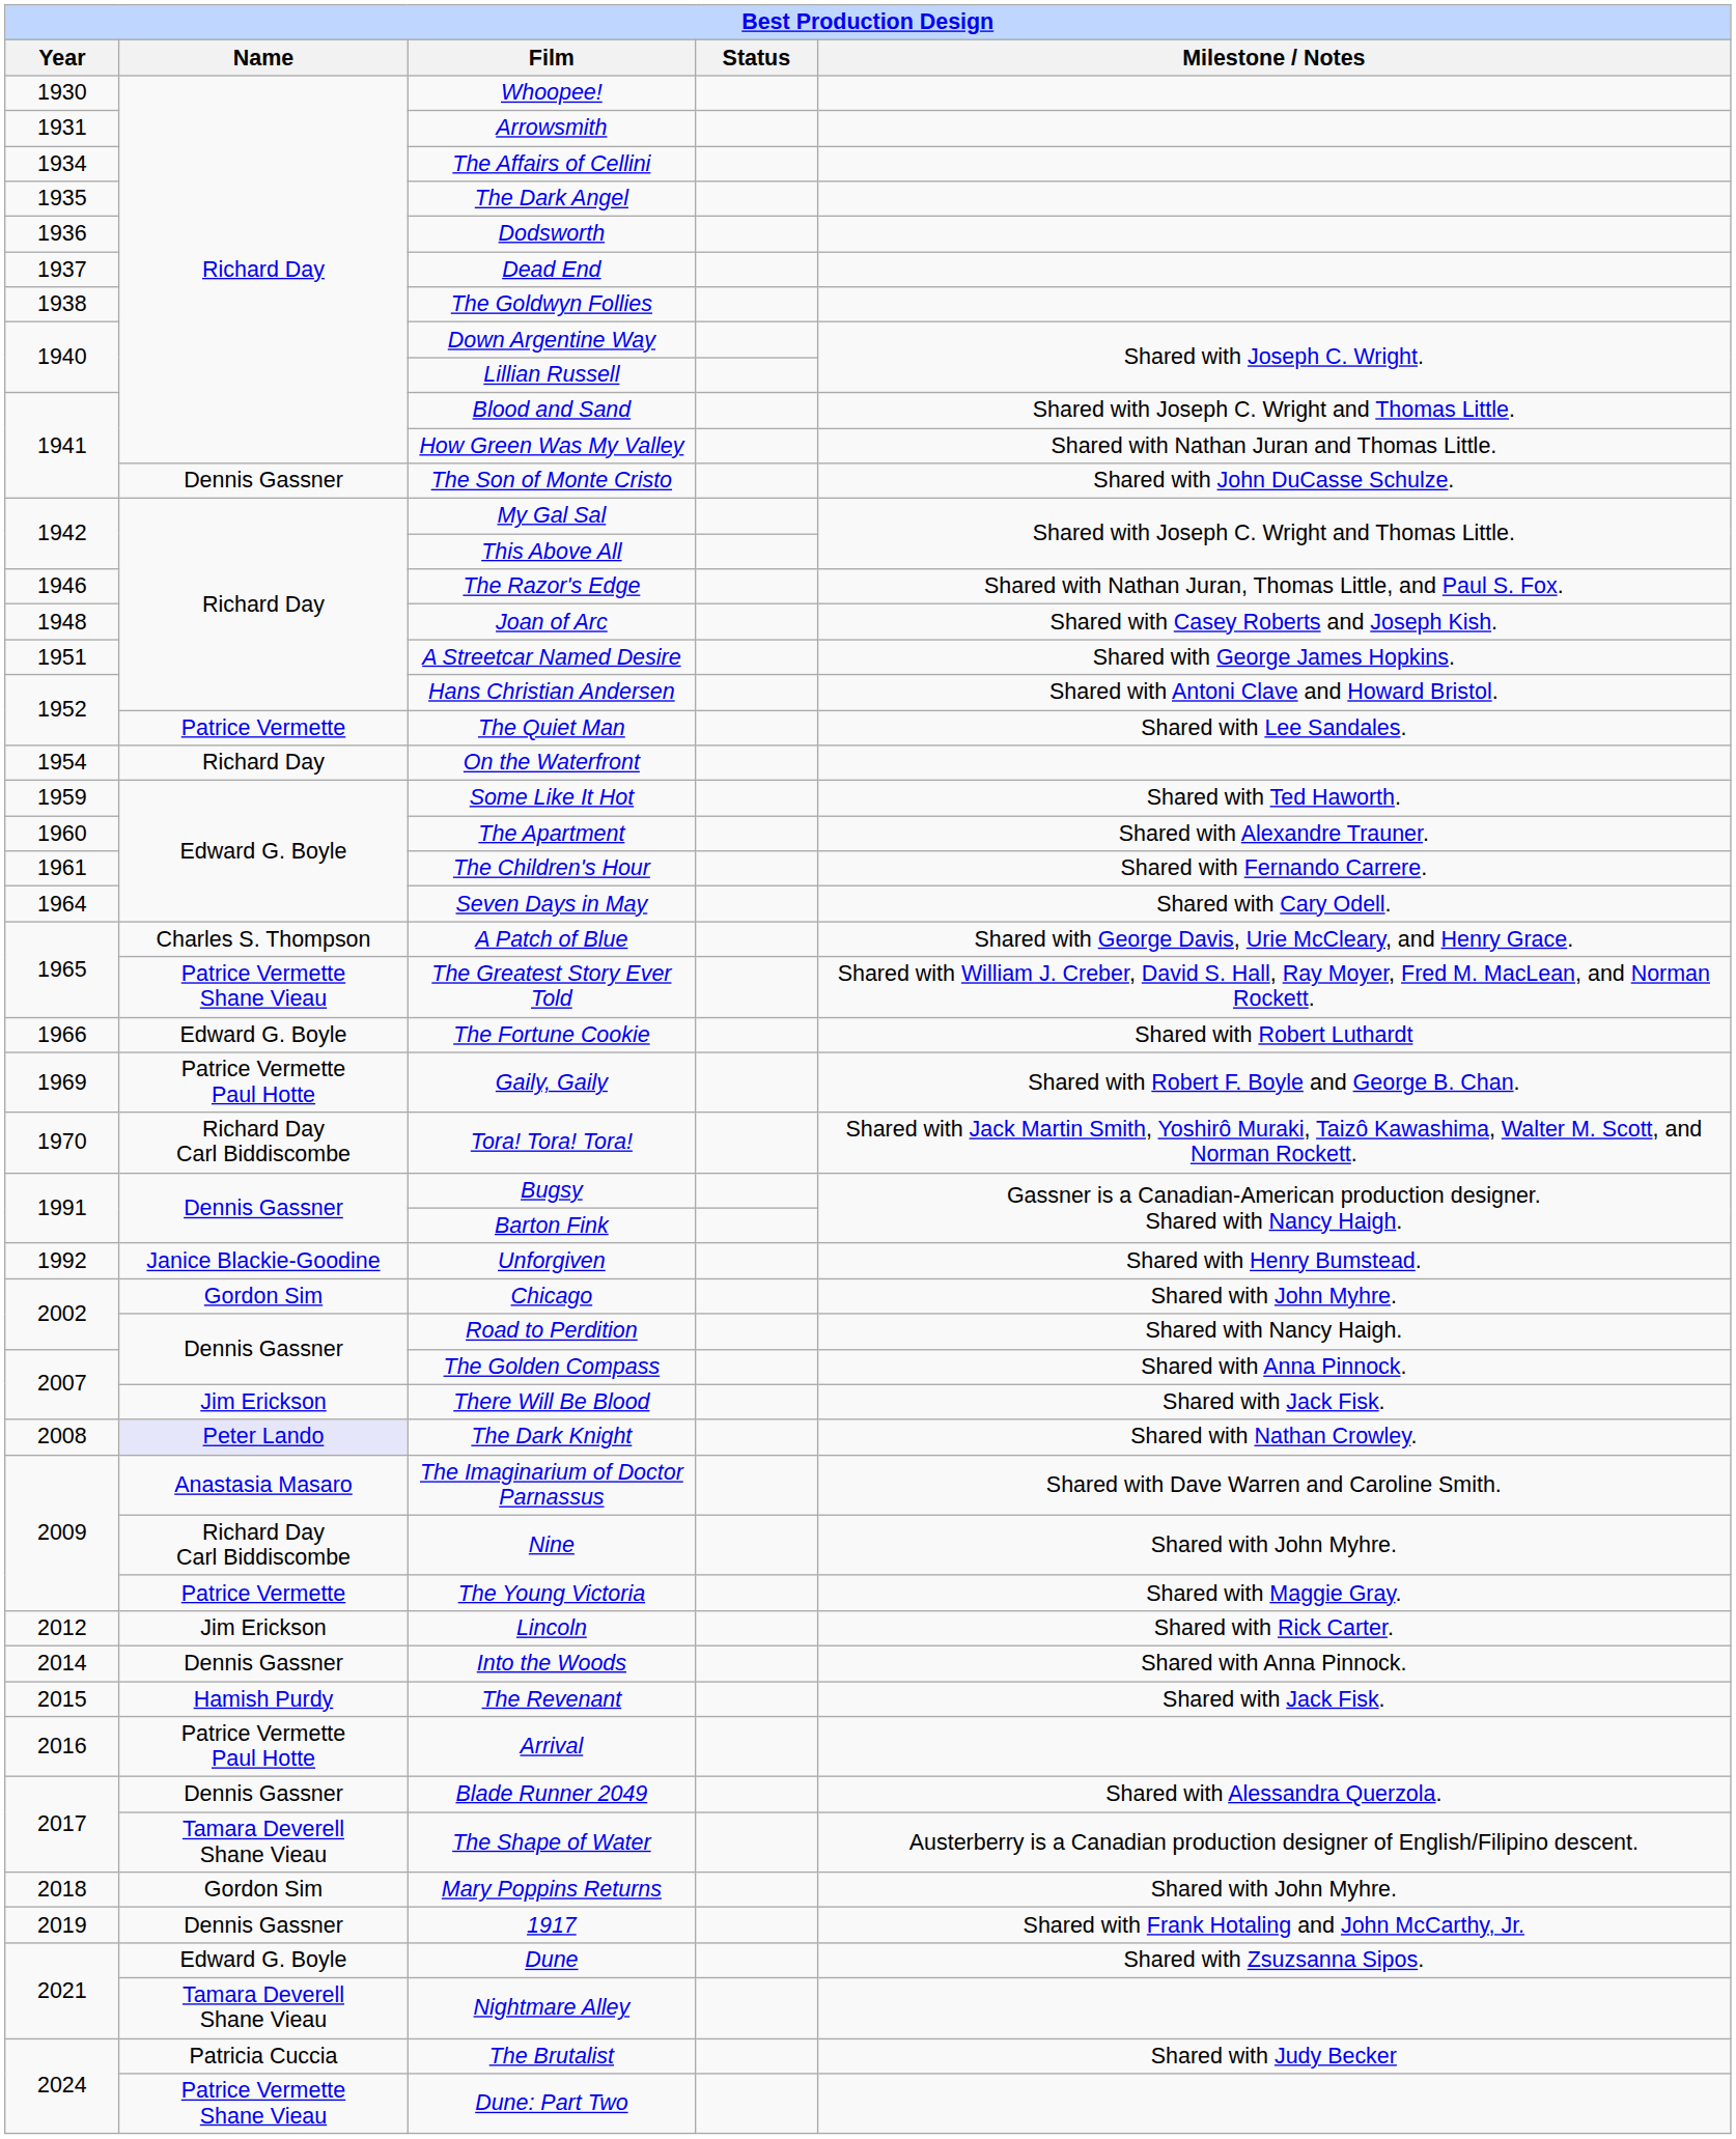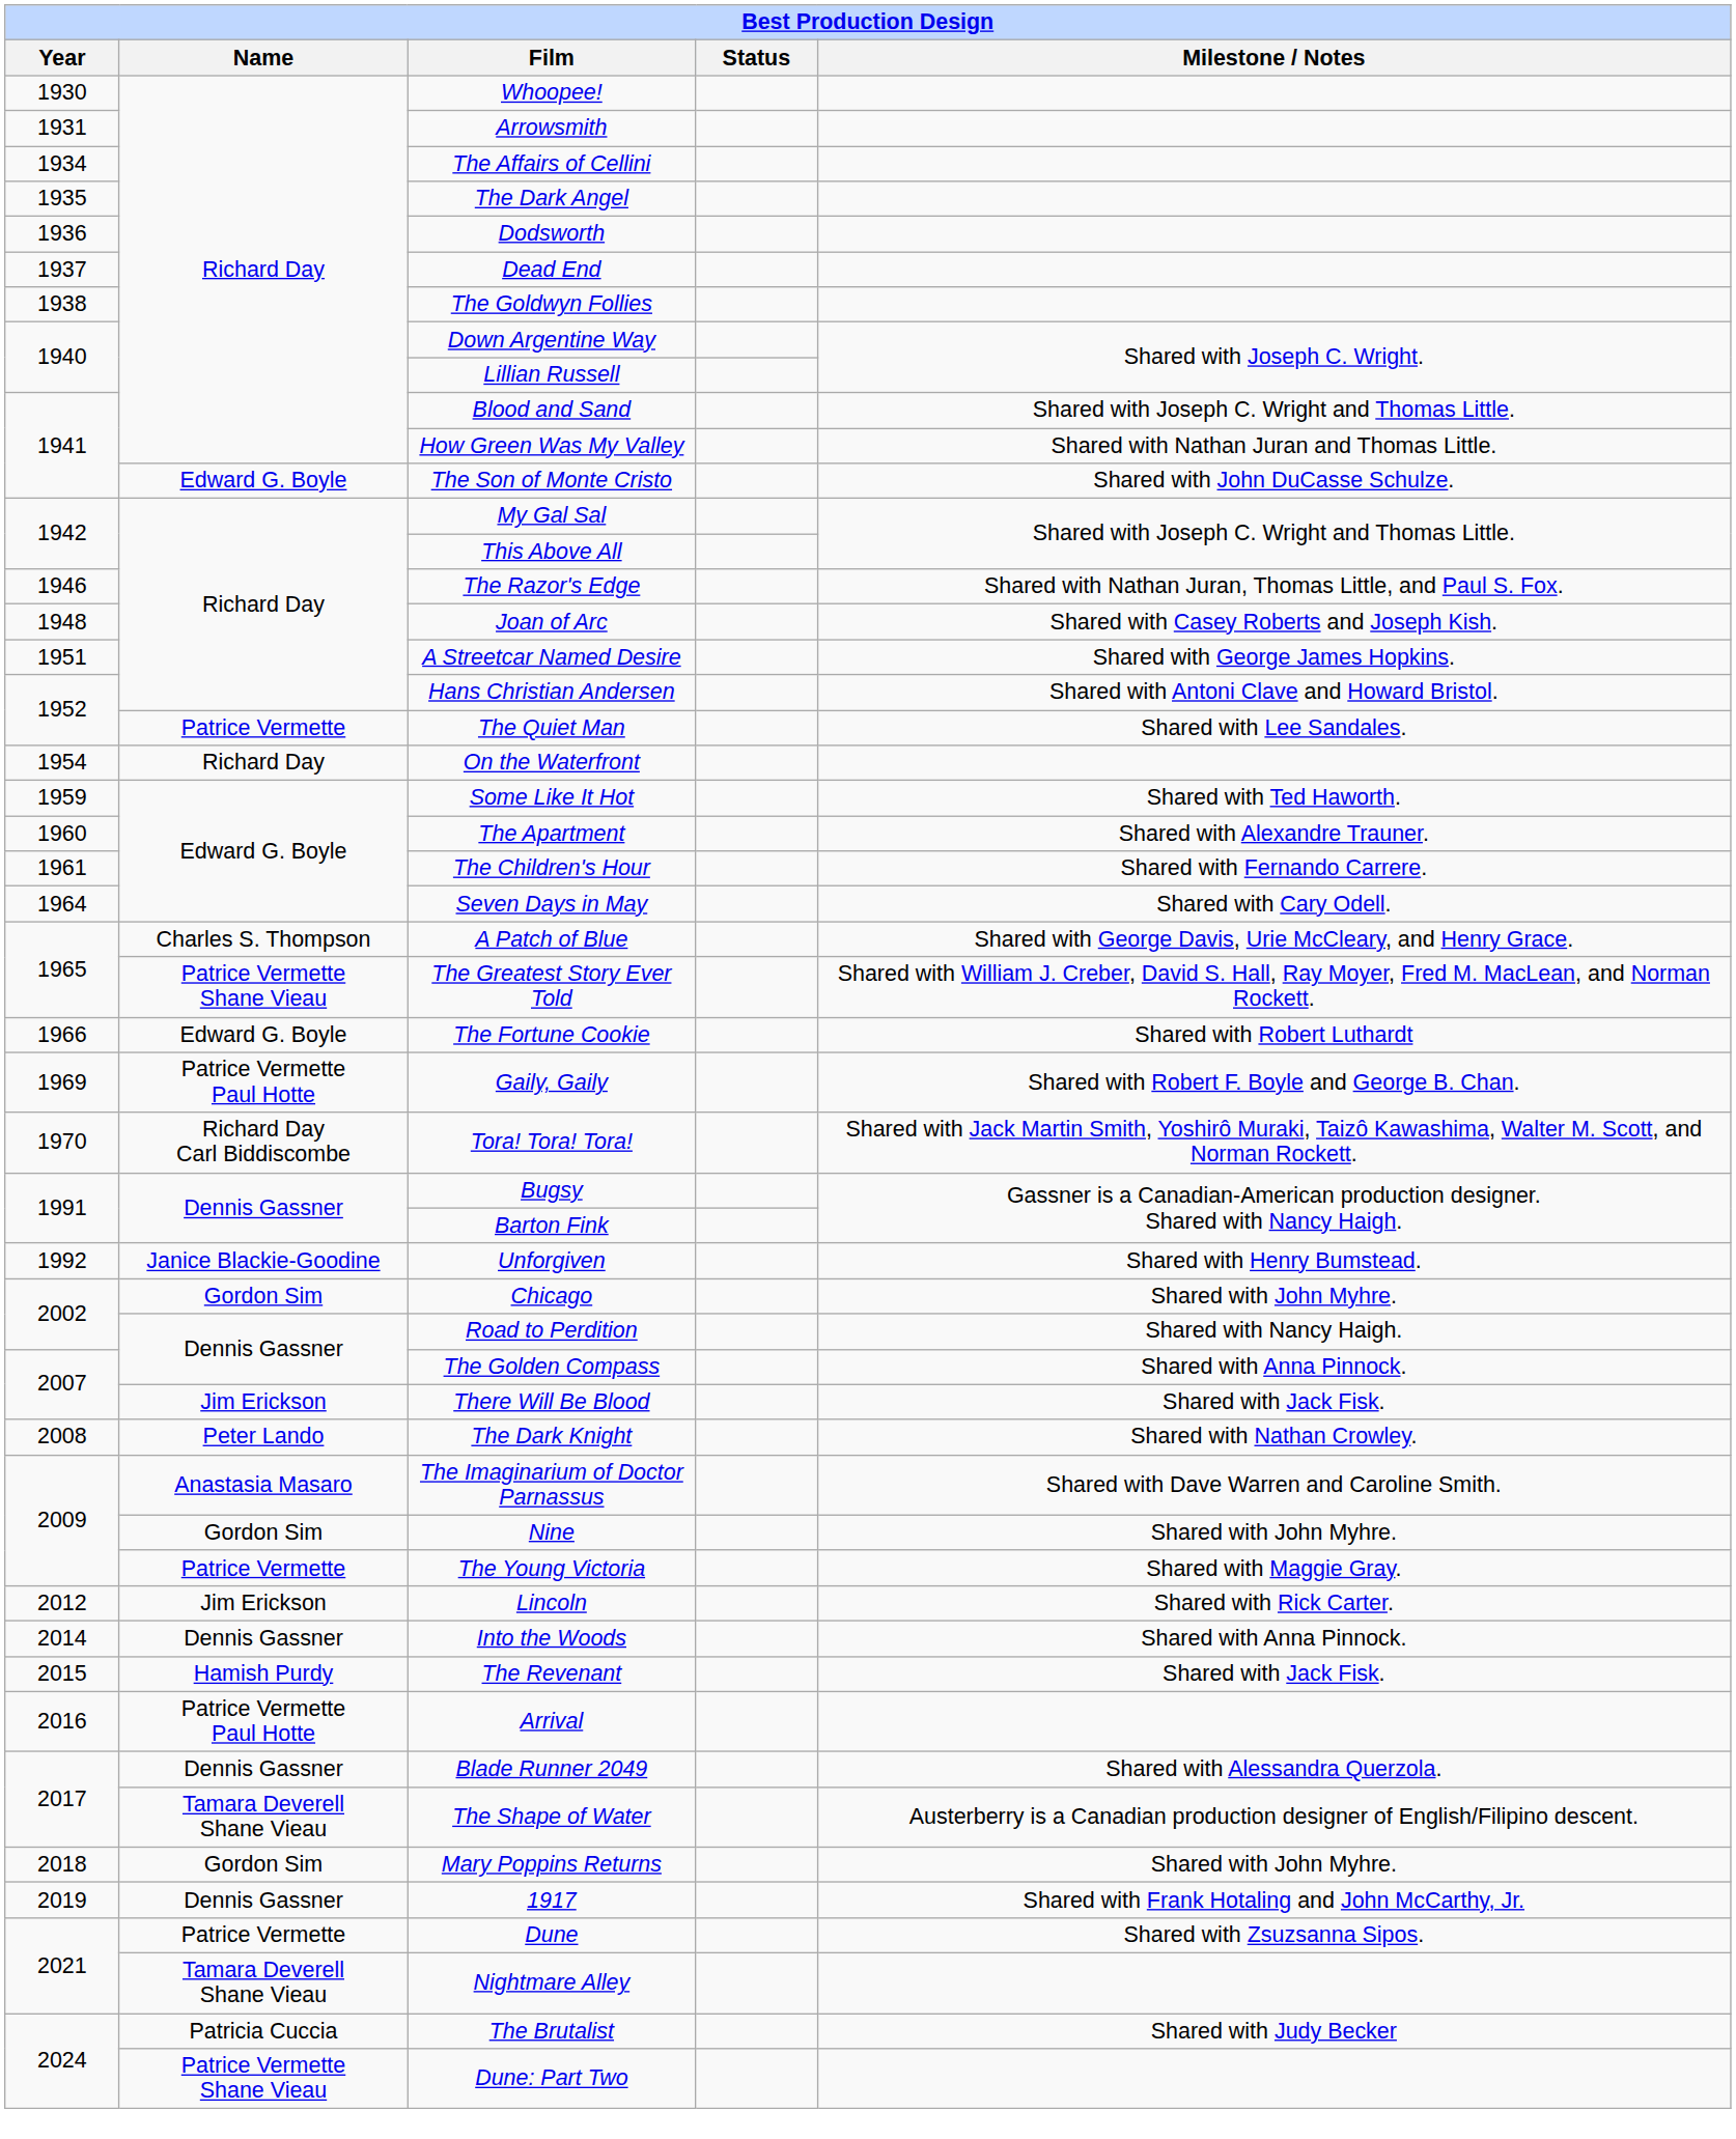The Son of Monte Cristo | Name: Dennis Gassner -> Edward G. Boyle
The Dark Knight | Name: lavender background -> no background
Nine | Name: Richard Day Carl Biddiscombe -> Gordon Sim
Dune | Name: Edward G. Boyle -> Patrice Vermette
